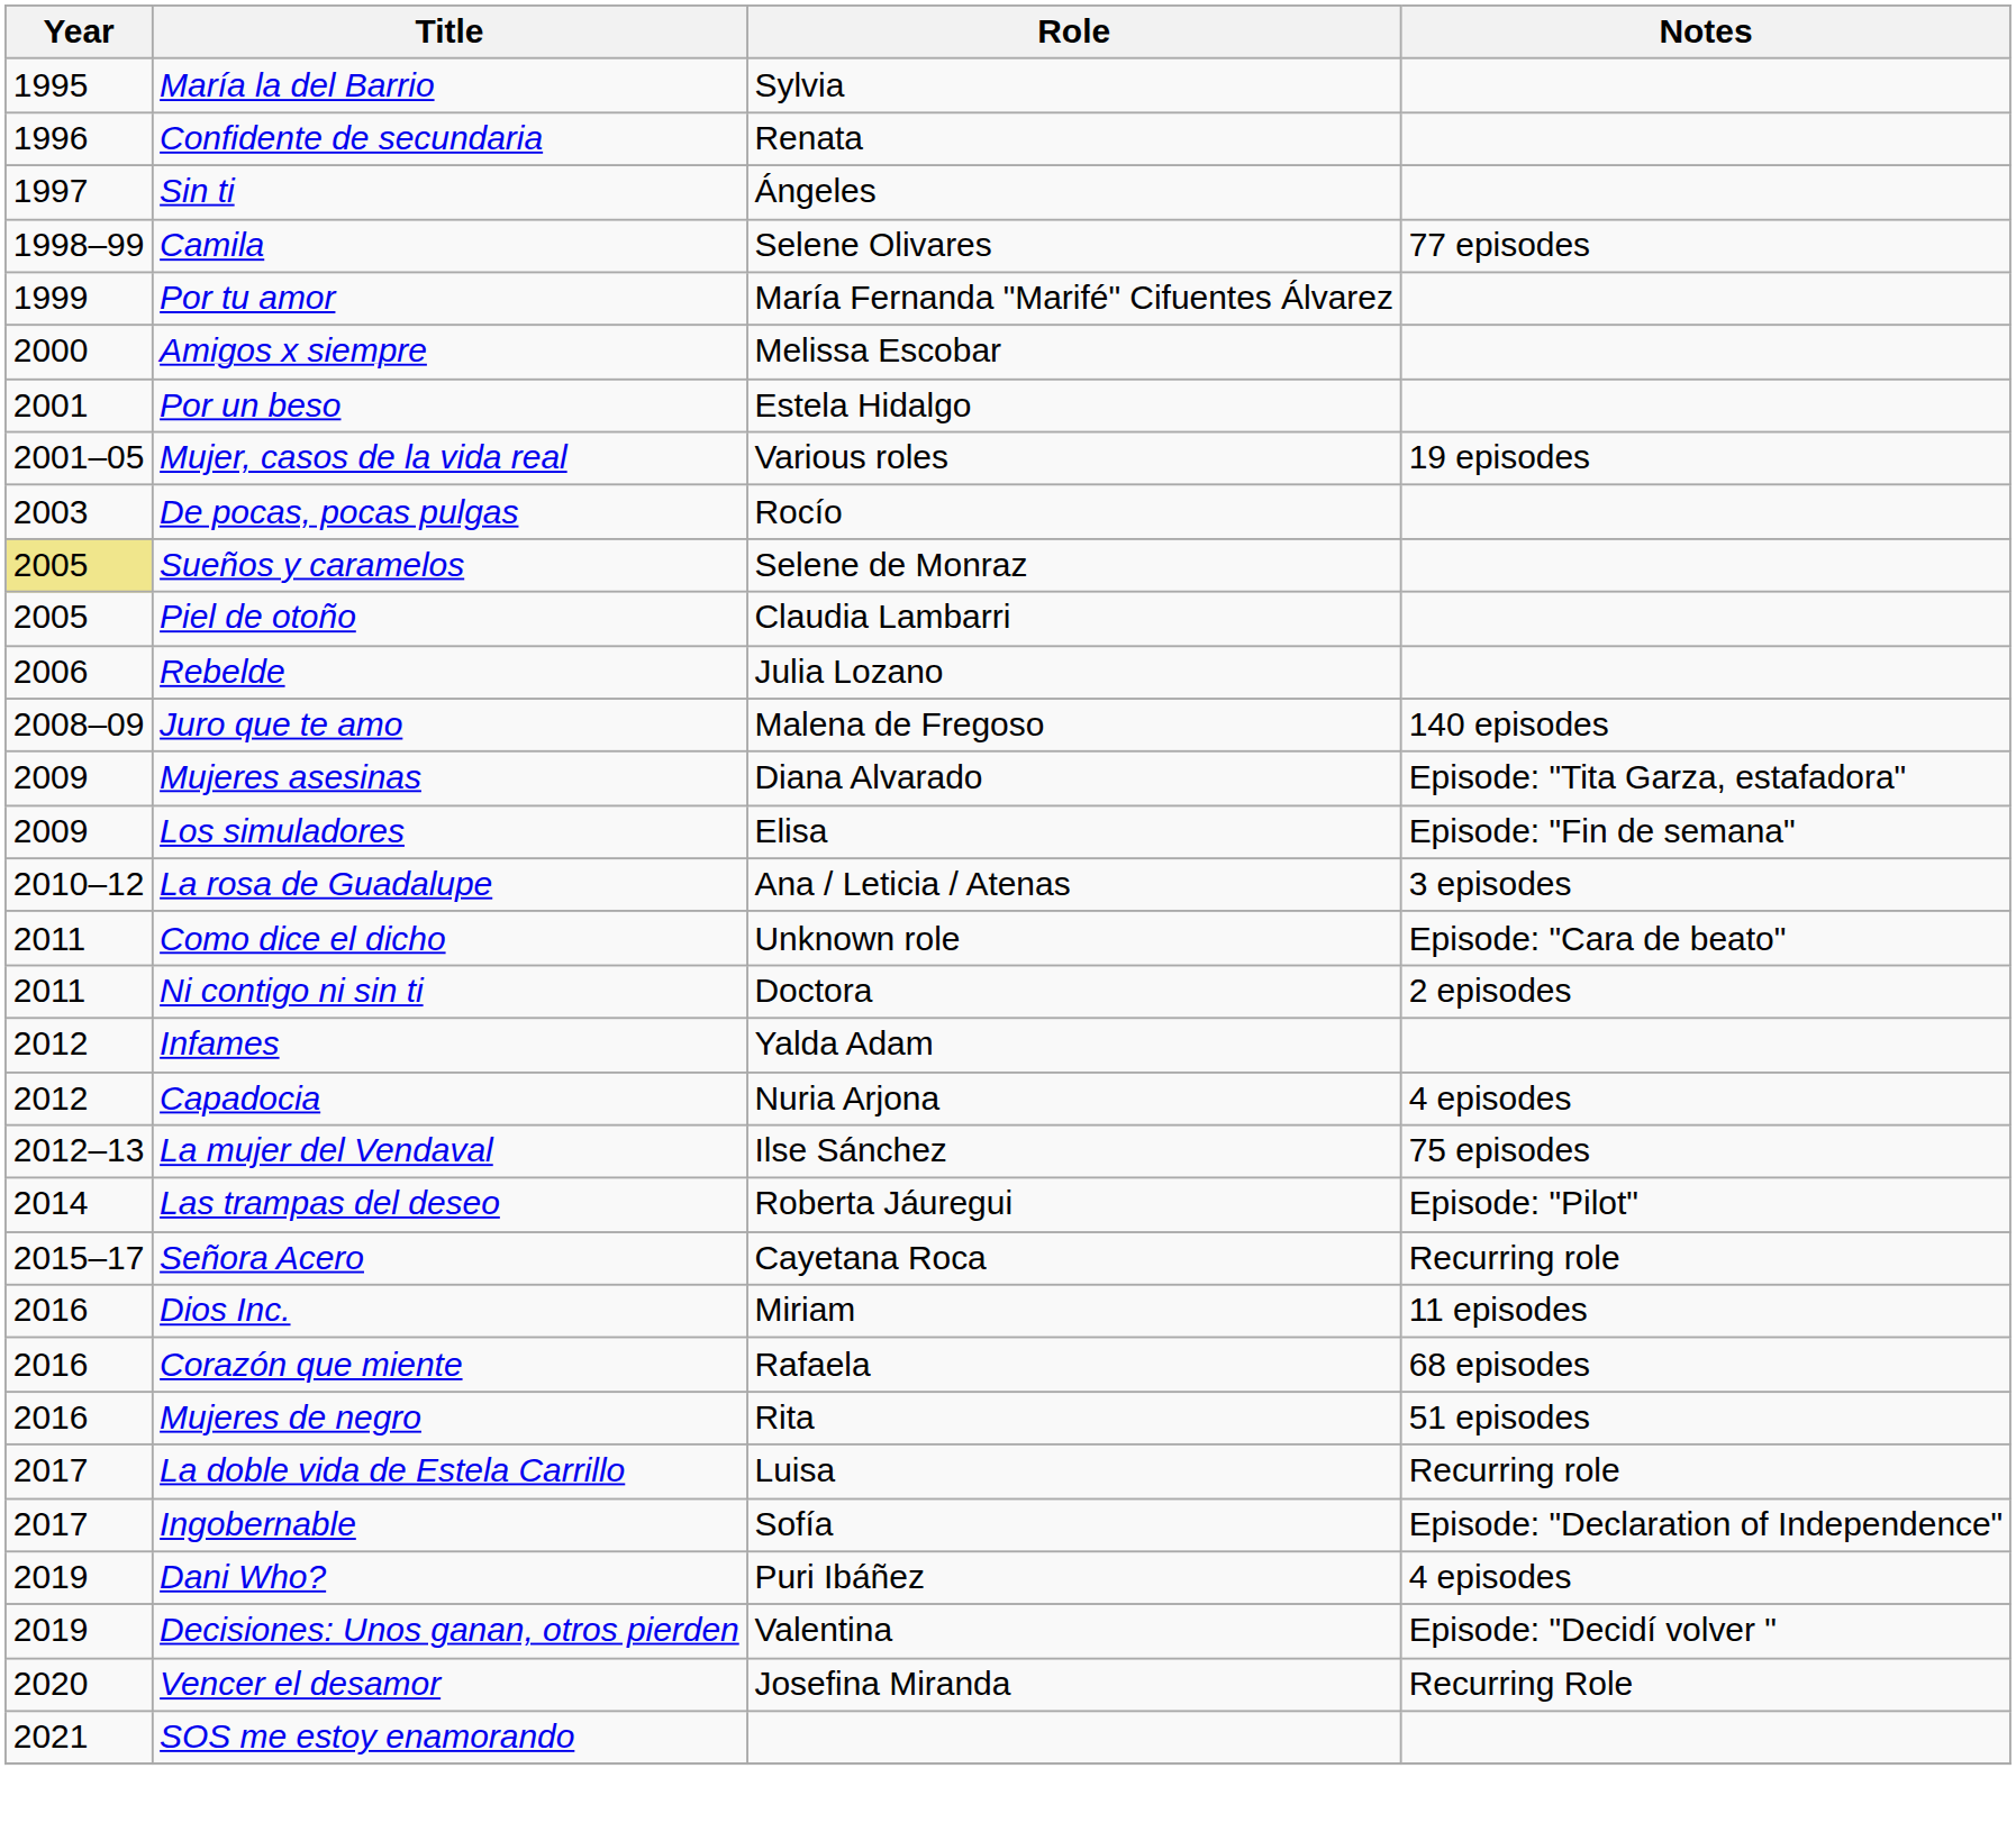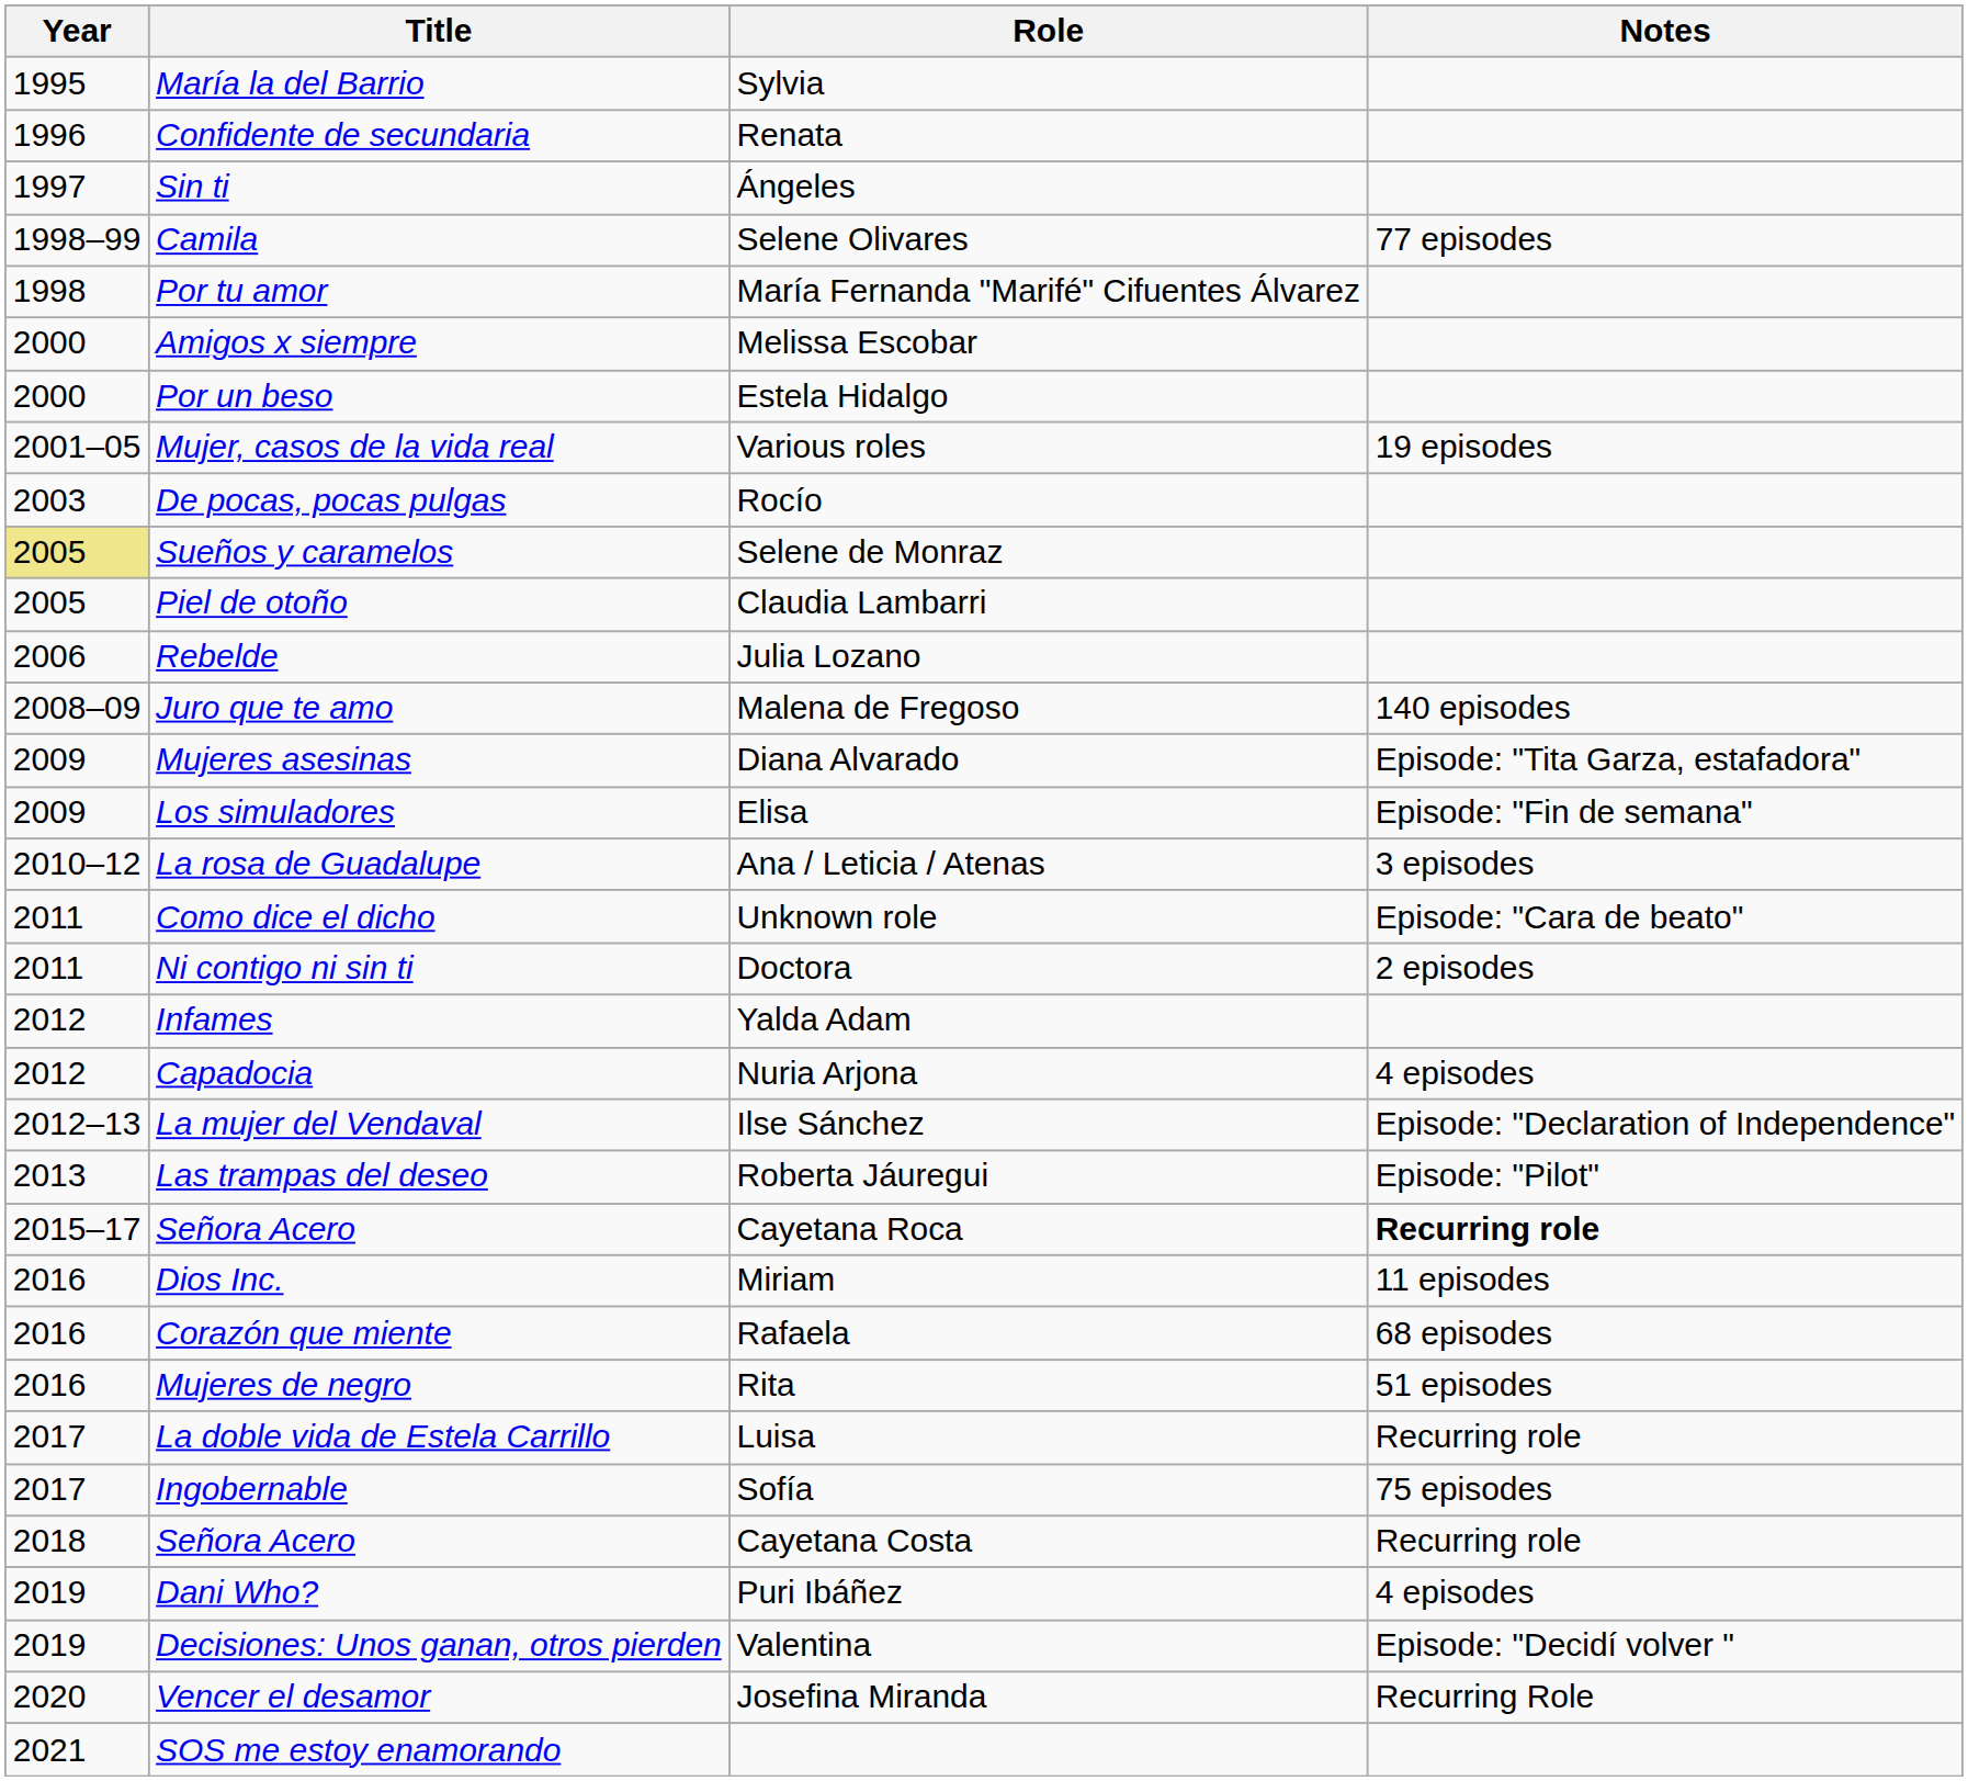María Fernanda "Marifé" Cifuentes Álvarez | Year: 1999 -> 1998
Estela Hidalgo | Year: 2001 -> 2000
Ilse Sánchez | Notes: 75 episodes -> Episode: "Declaration of Independence"
Roberta Jáuregui | Year: 2014 -> 2013
Cayetana Roca | Notes: normal -> bold
Sofía | Notes: Episode: "Declaration of Independence" -> 75 episodes
+ row: 2018 | Señora Acero | Cayetana Costa | Recurring role
